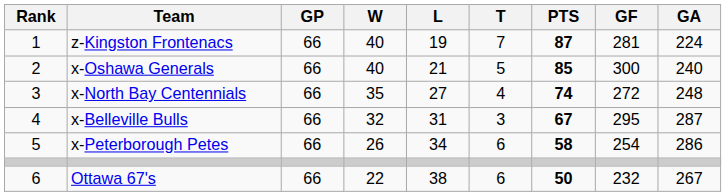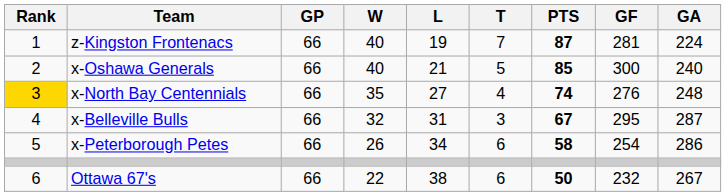x-North Bay Centennials | Rank: no background -> gold background
x-North Bay Centennials | GF: 272 -> 276
